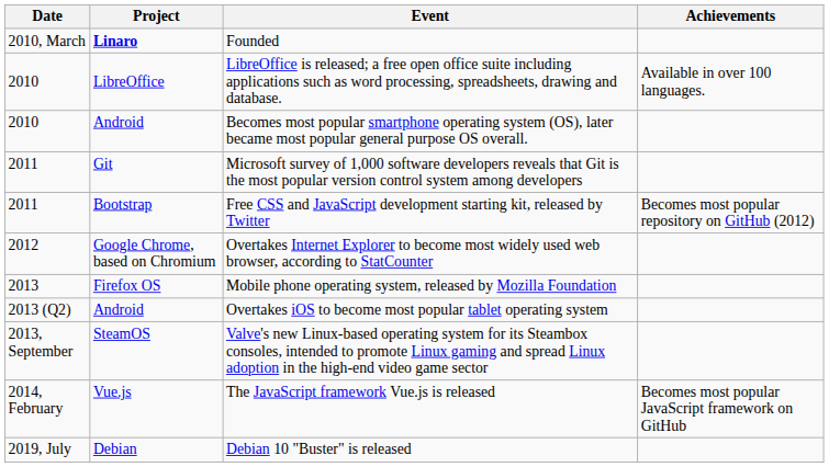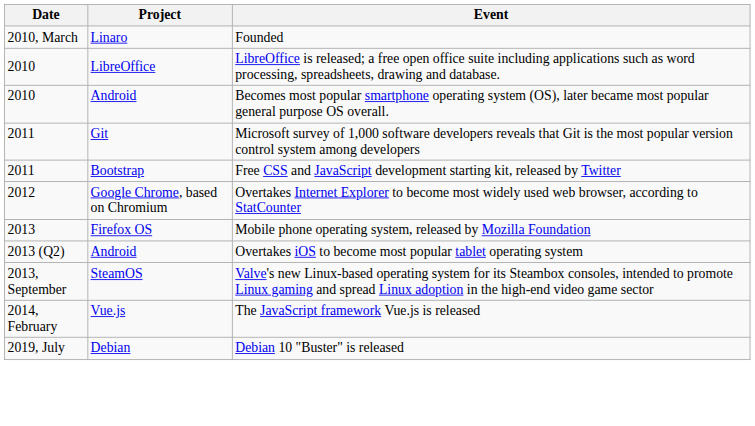- column: Achievements | Available in over 100 languages. | Becomes most popular repository on GitHub (2012) | Becomes most popular JavaScript framework on GitHub
Founded | Project: bold -> normal
